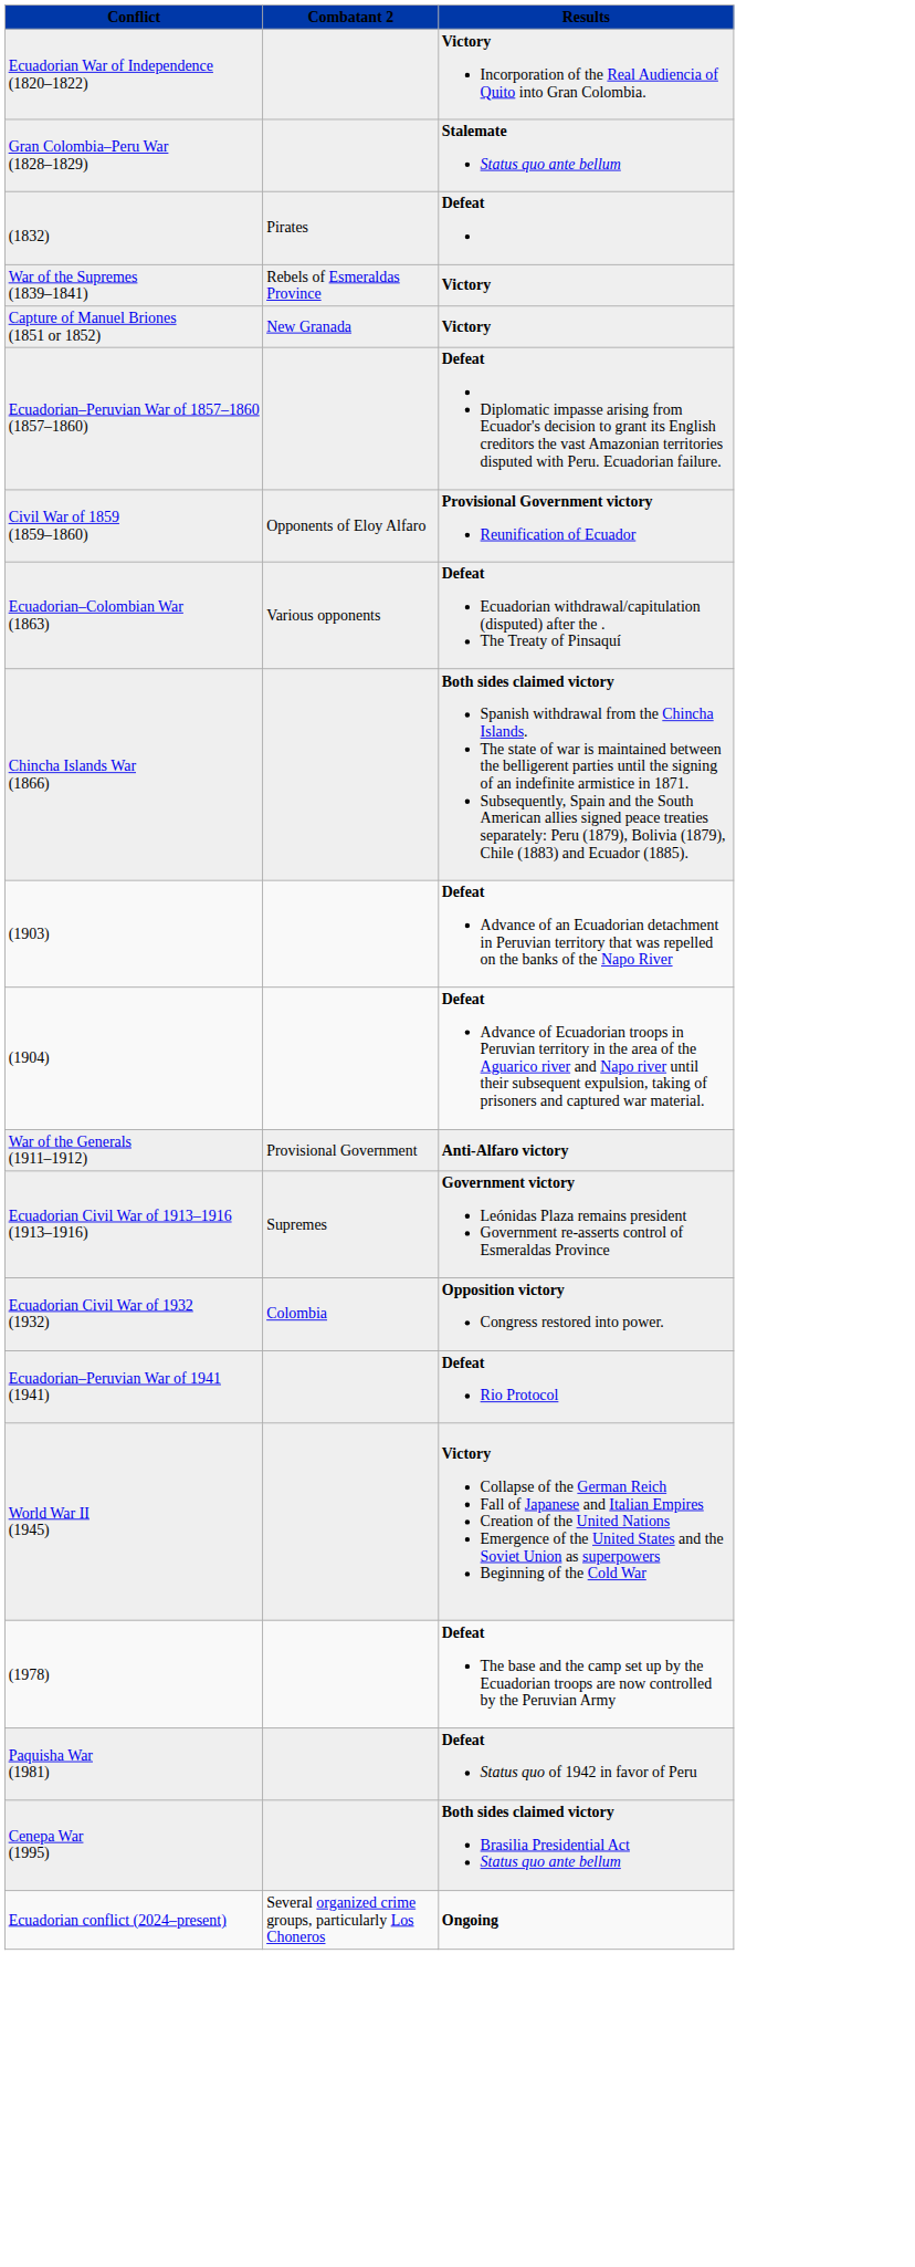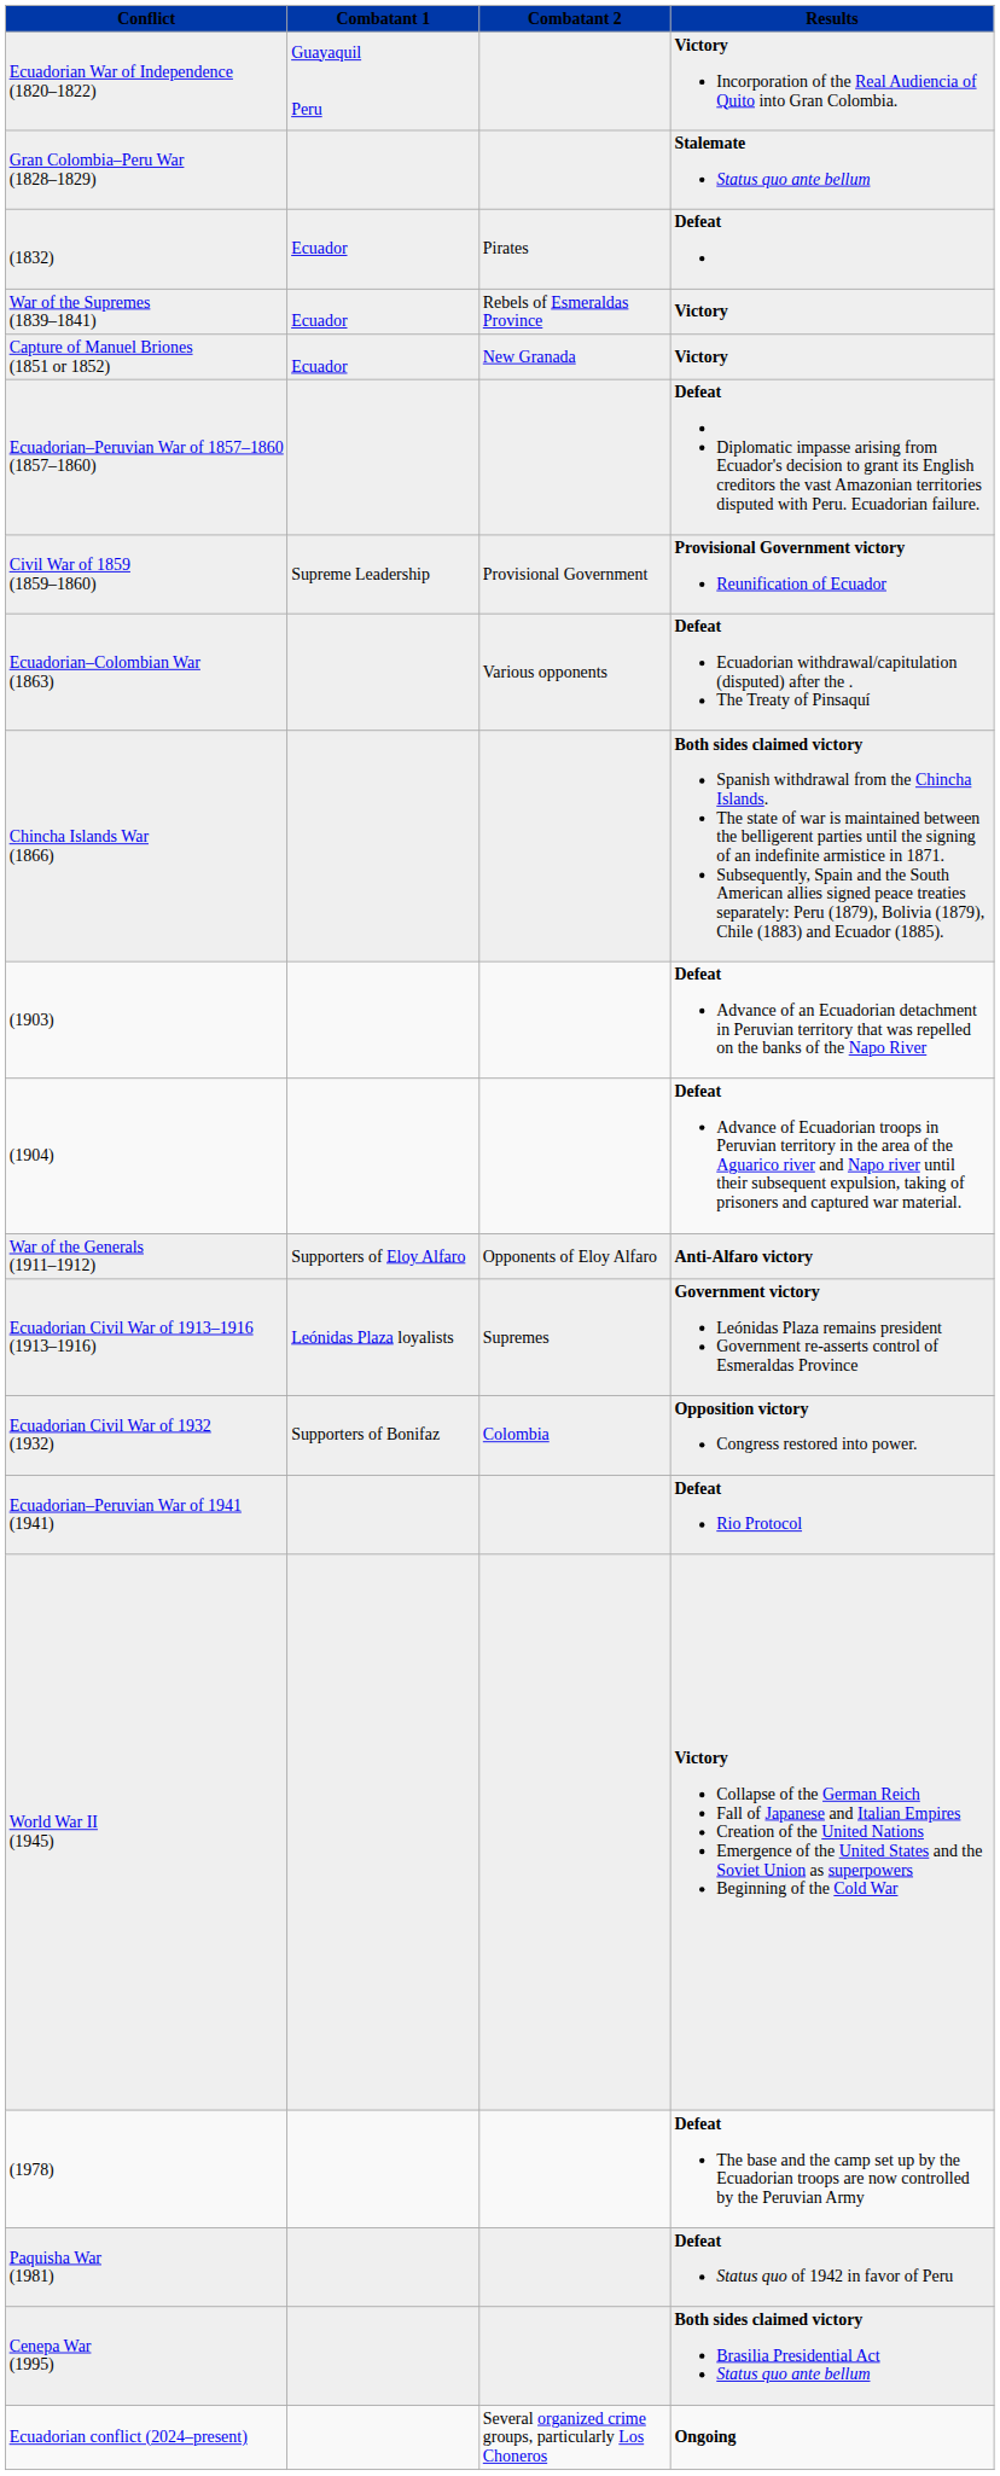+ column: Combatant 1 | Guayaquil Peru | Ecuador | Ecuador | Ecuador | Supreme Leadership | Supporters of Eloy Alfaro | Leónidas Plaza loyalists | Supporters of Bonifaz
Civil War of 1859 (1859–1860) | Combatant 2: Opponents of Eloy Alfaro -> Provisional Government
War of the Generals (1911–1912) | Combatant 2: Provisional Government -> Opponents of Eloy Alfaro
